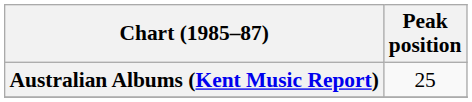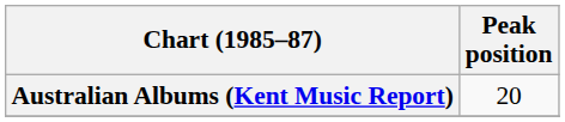Australian Albums (Kent Music Report) | Peak position: 25 -> 20
